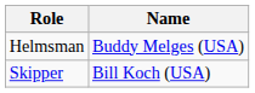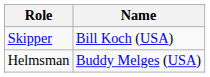rows swapped: Skipper <-> Helmsman
